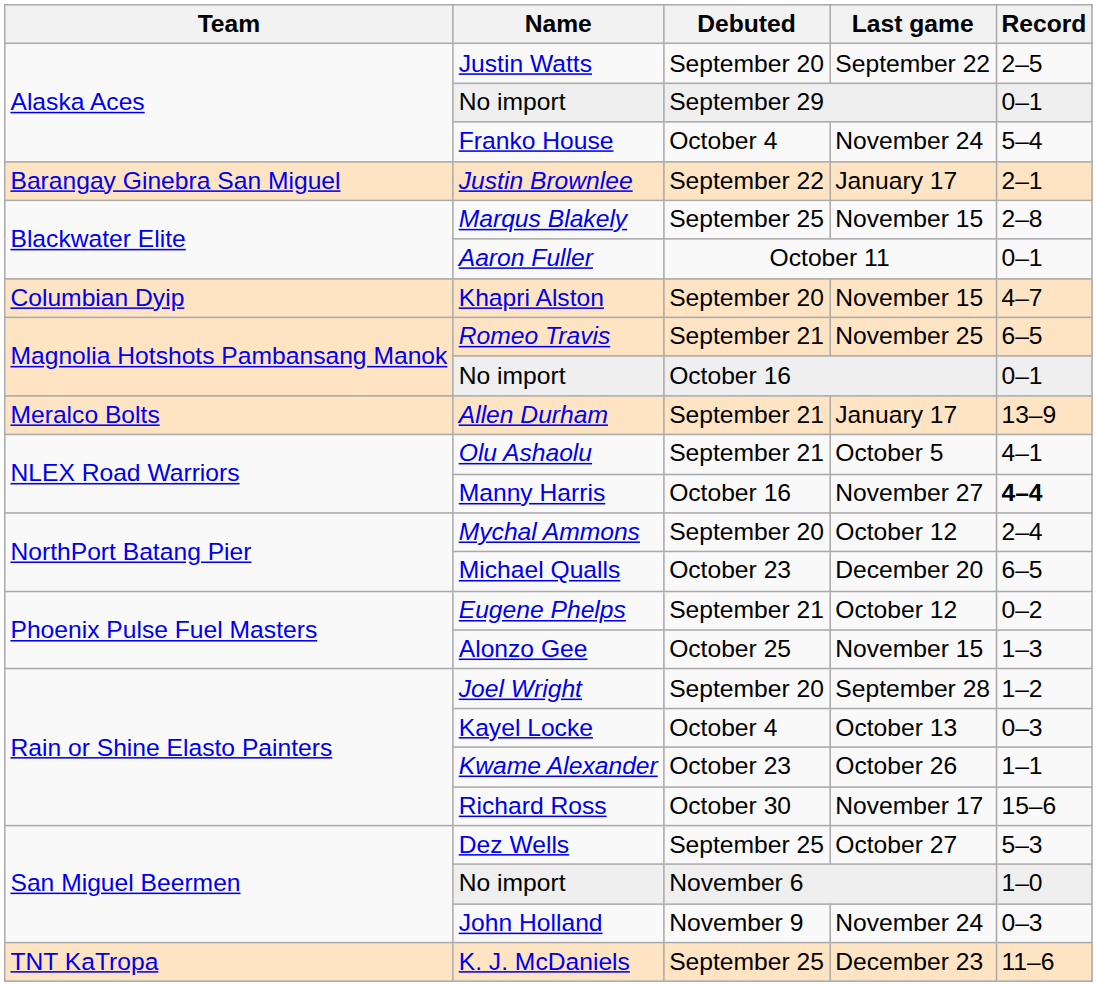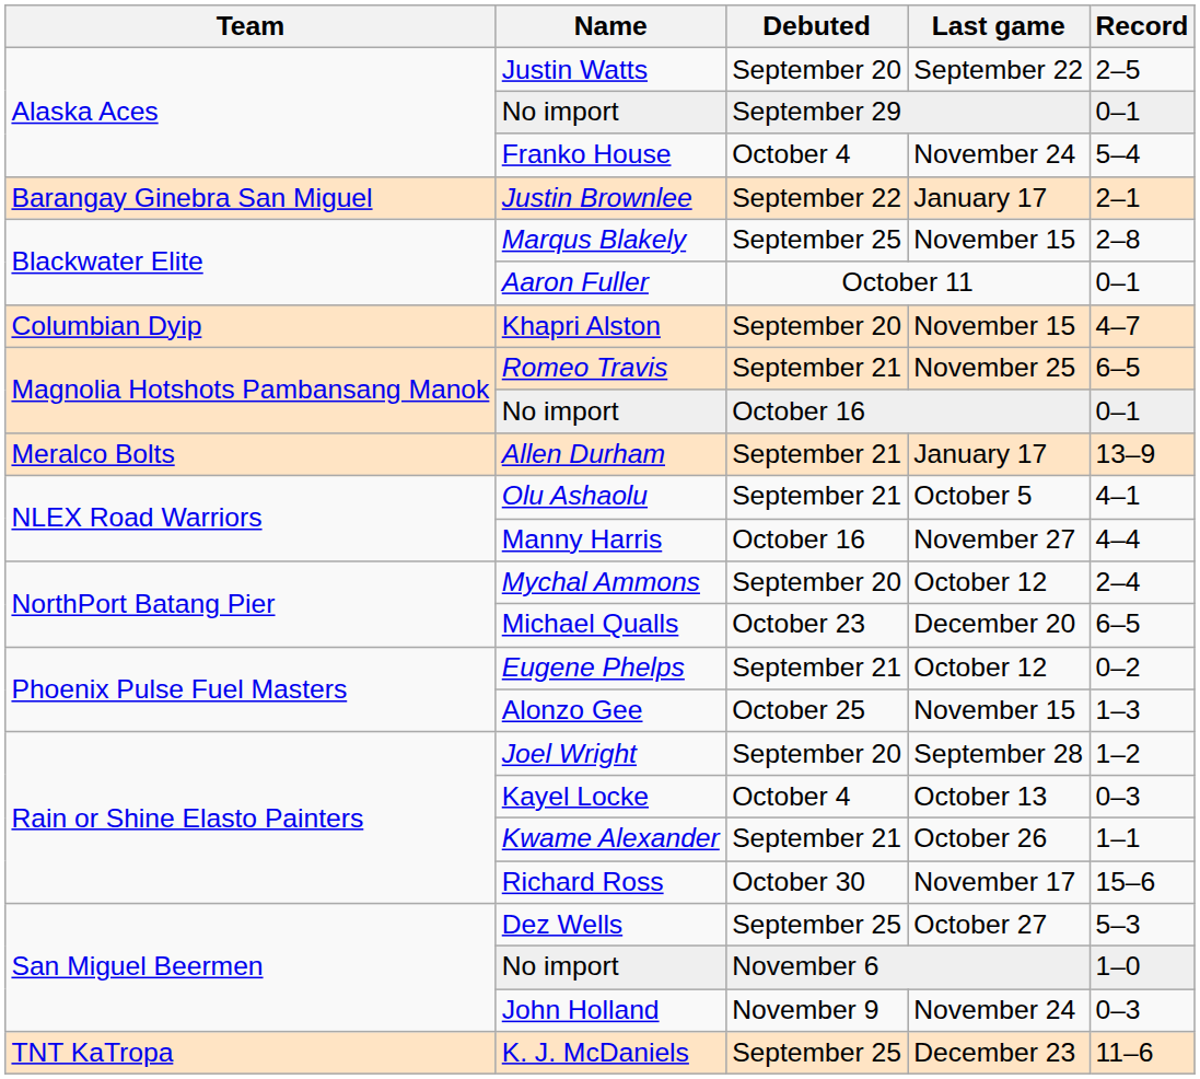Manny Harris | Record: bold -> normal
Kwame Alexander | Debuted: October 23 -> September 21
